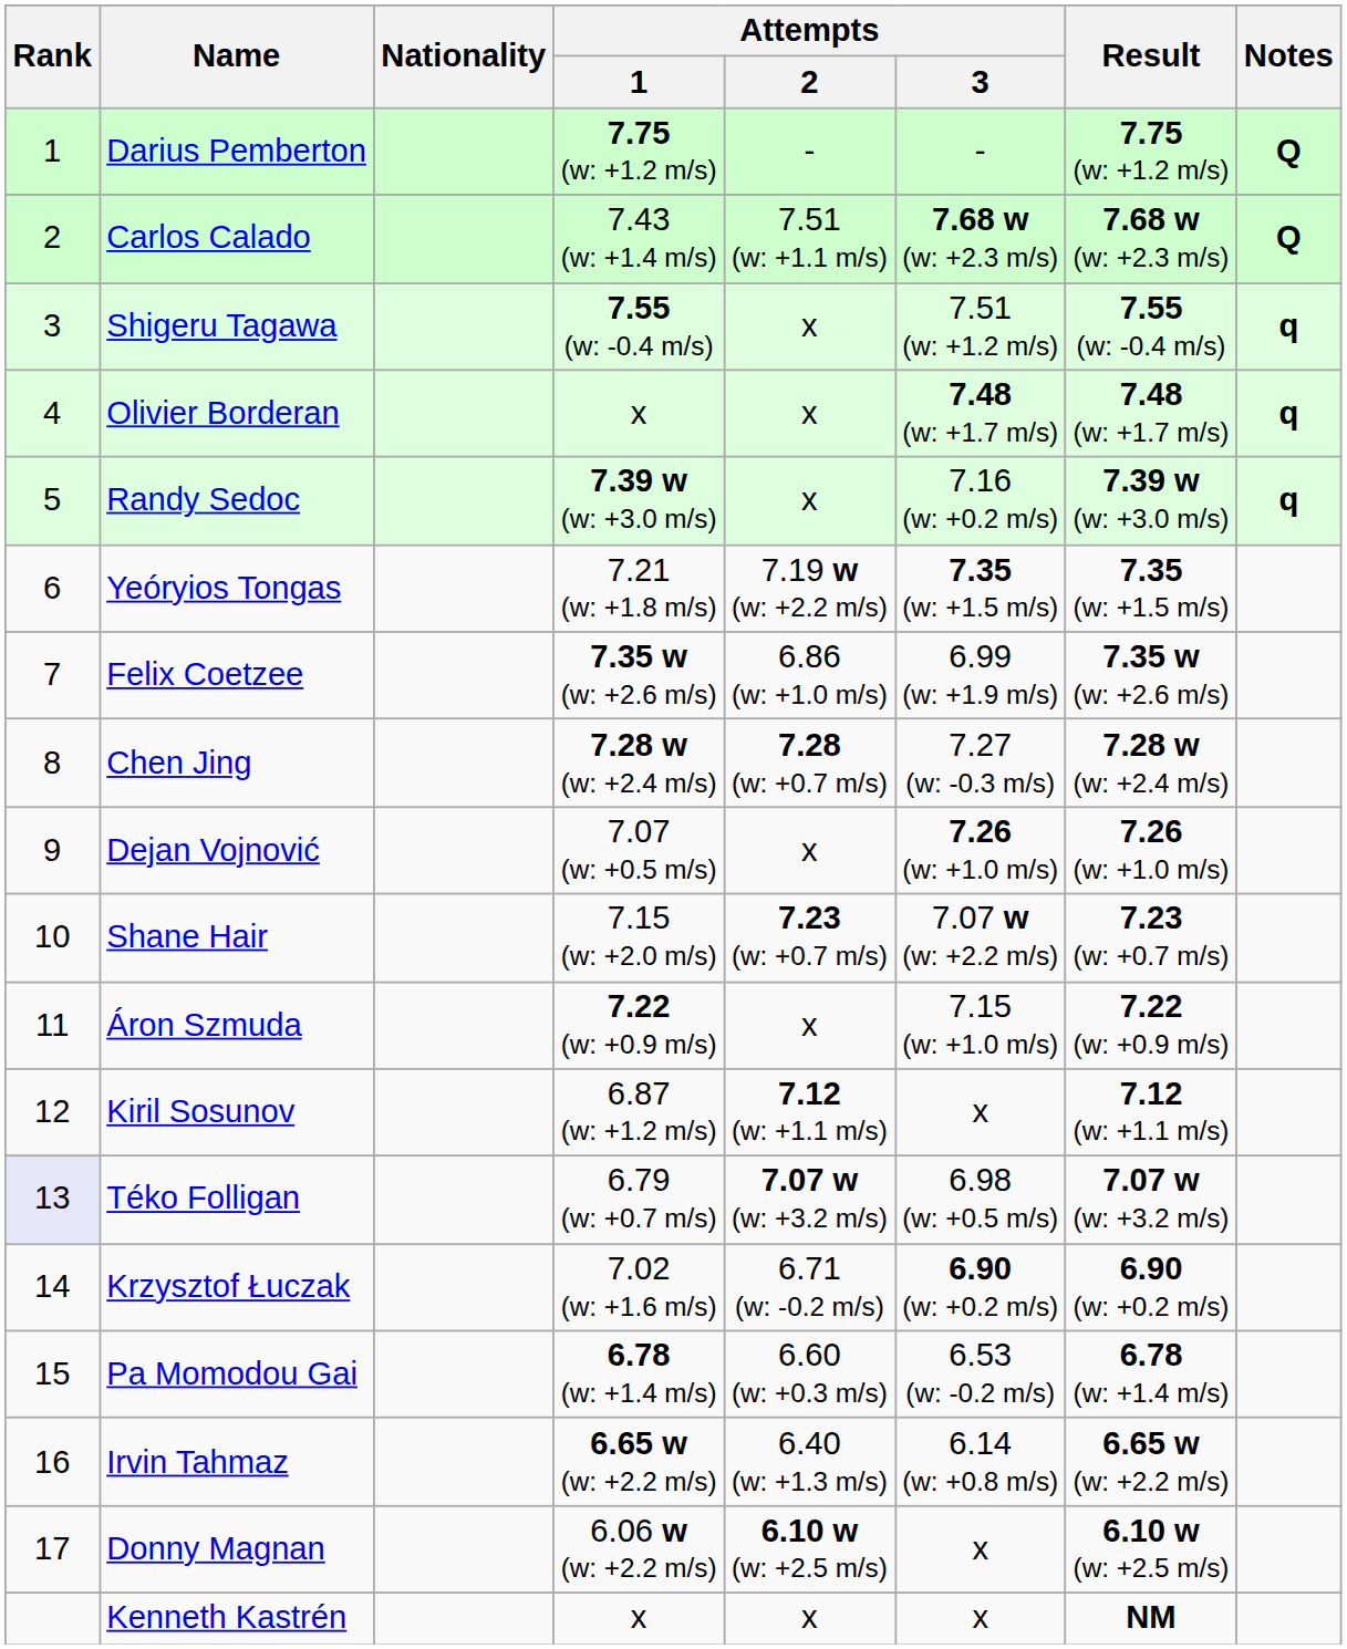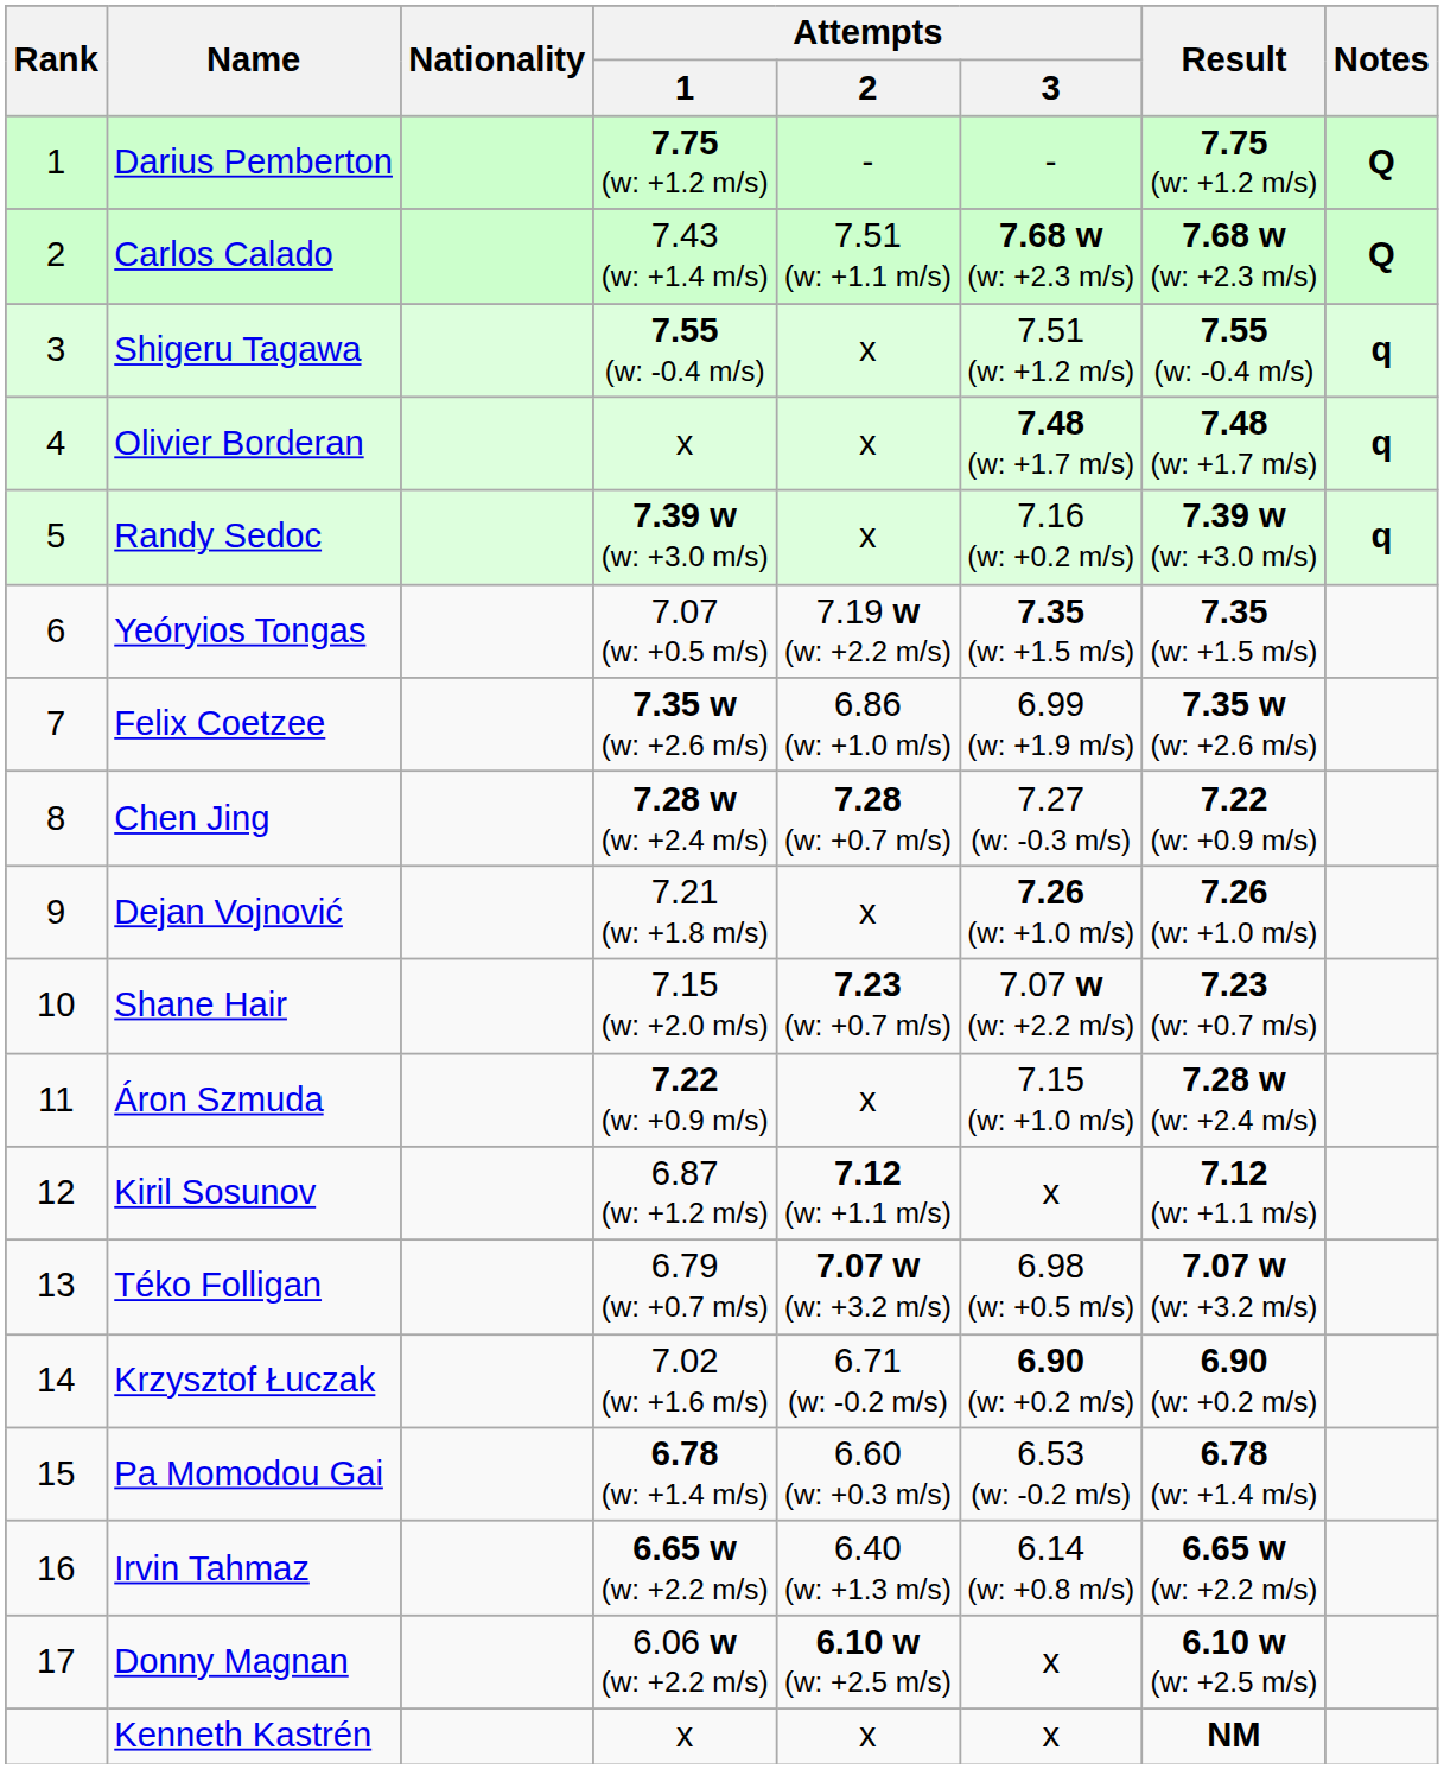Yeóryios Tongas | Attempts / 1: 7.21 (w: +1.8 m/s) -> 7.07 (w: +0.5 m/s)
Chen Jing | Result: 7.28 w (w: +2.4 m/s) -> 7.22 (w: +0.9 m/s)
Dejan Vojnović | Attempts / 1: 7.07 (w: +0.5 m/s) -> 7.21 (w: +1.8 m/s)
Áron Szmuda | Result: 7.22 (w: +0.9 m/s) -> 7.28 w (w: +2.4 m/s)
Téko Folligan | Rank: lavender background -> no background
